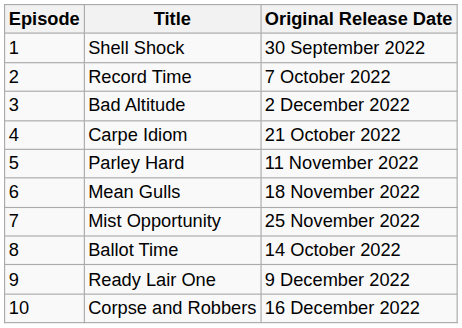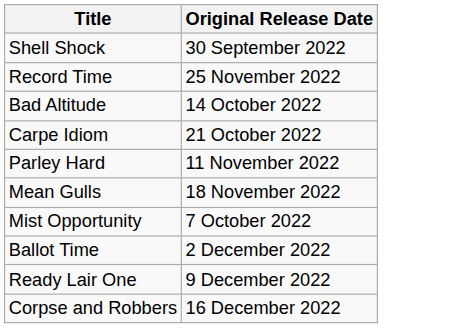- column: Episode | 1 | 2 | 3 | 4 | 5 | 6 | 7 | 8 | 9 | 10
Record Time | Original Release Date: 7 October 2022 -> 25 November 2022
Bad Altitude | Original Release Date: 2 December 2022 -> 14 October 2022
Mist Opportunity | Original Release Date: 25 November 2022 -> 7 October 2022
Ballot Time | Original Release Date: 14 October 2022 -> 2 December 2022
